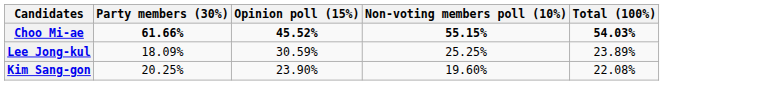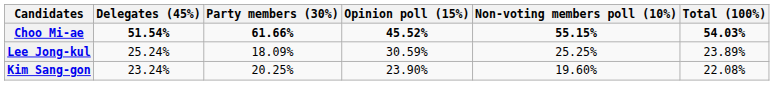+ column: Delegates (45%) | 51.54% | 25.24% | 23.24%
